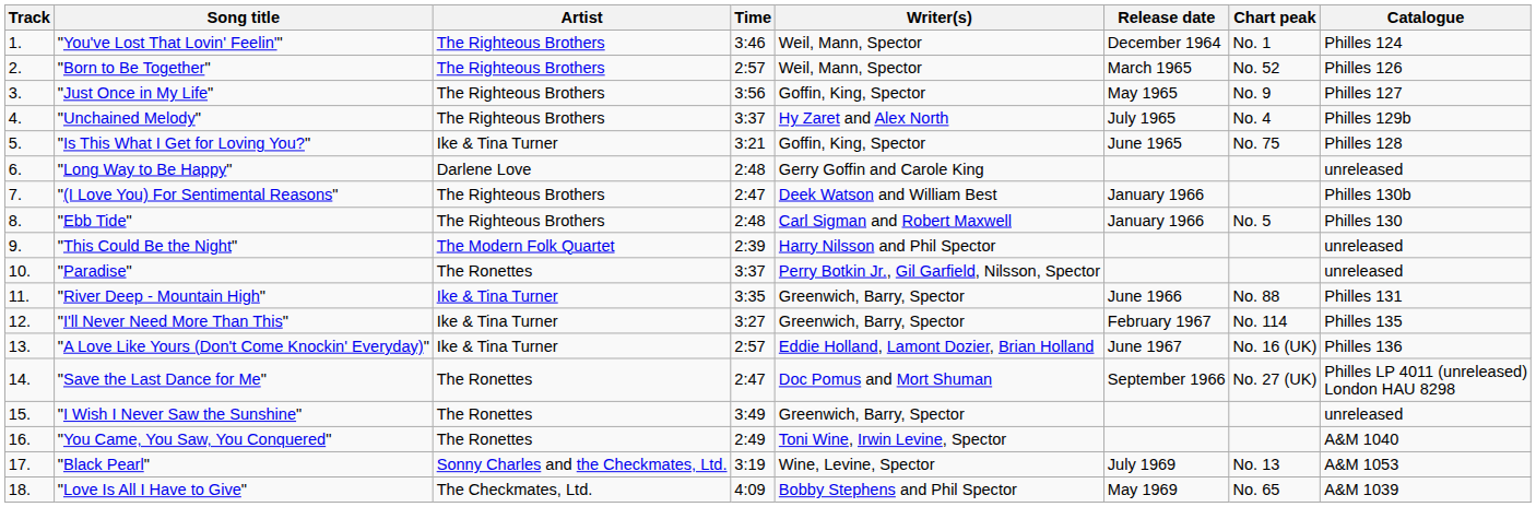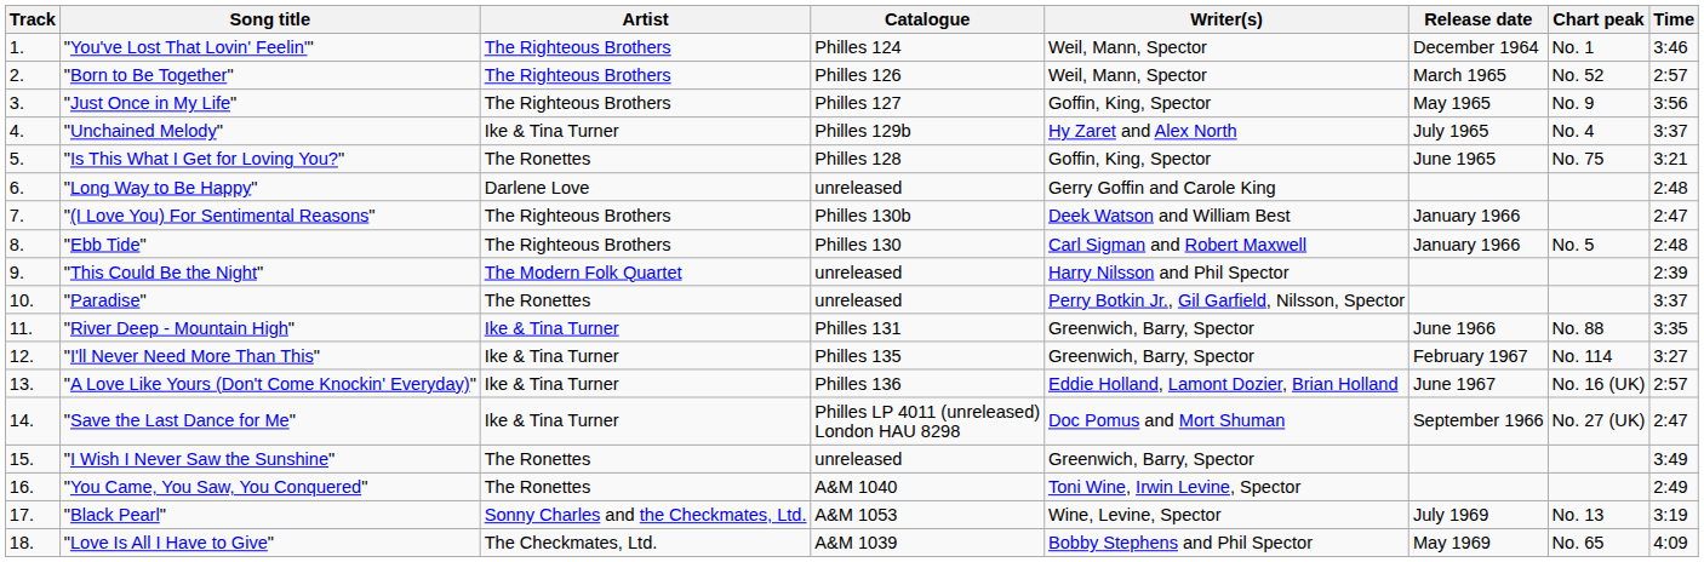columns swapped: Time <-> Catalogue
"Unchained Melody" | Artist: The Righteous Brothers -> Ike & Tina Turner
"Is This What I Get for Loving You?" | Artist: Ike & Tina Turner -> The Ronettes
"Save the Last Dance for Me" | Artist: The Ronettes -> Ike & Tina Turner
